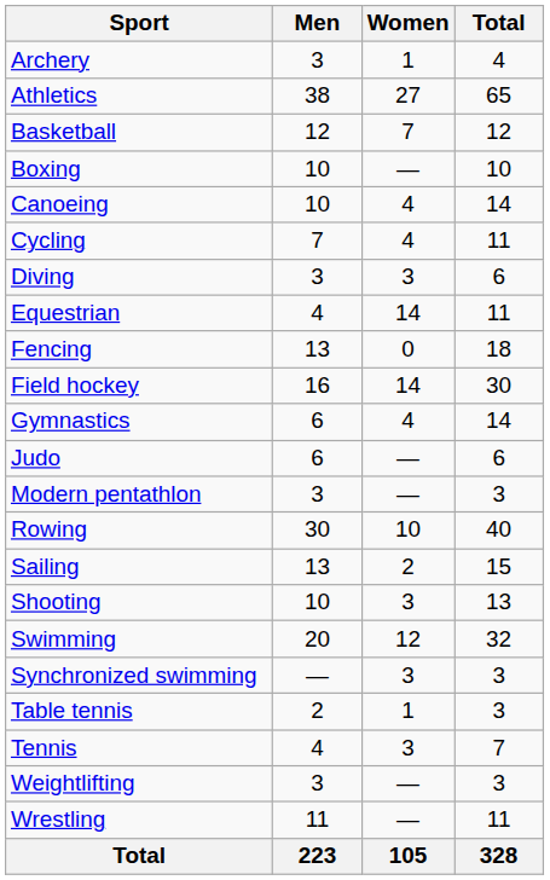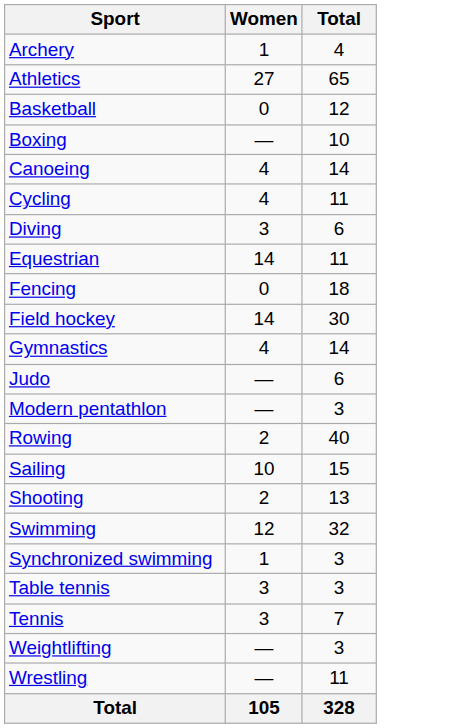- column: Men | 3 | 38 | 12 | 10 | 10 | 7 | 3 | 4 | 13 | 16 | 6 | 6 | 3 | 30 | 13 | 10 | 20 | — | 2 | 4 | 3 | 11 | 223
Basketball | Women: 7 -> 0
Rowing | Women: 10 -> 2
Sailing | Women: 2 -> 10
Shooting | Women: 3 -> 2
Synchronized swimming | Women: 3 -> 1
Table tennis | Women: 1 -> 3
